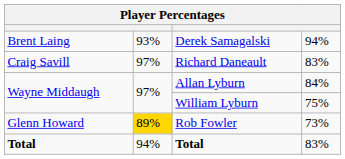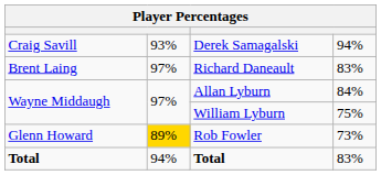Derek Samagalski | column 1: Brent Laing -> Craig Savill
Richard Daneault | column 1: Craig Savill -> Brent Laing
